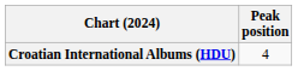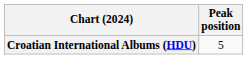Croatian International Albums (HDU) | Peak position: 4 -> 5
